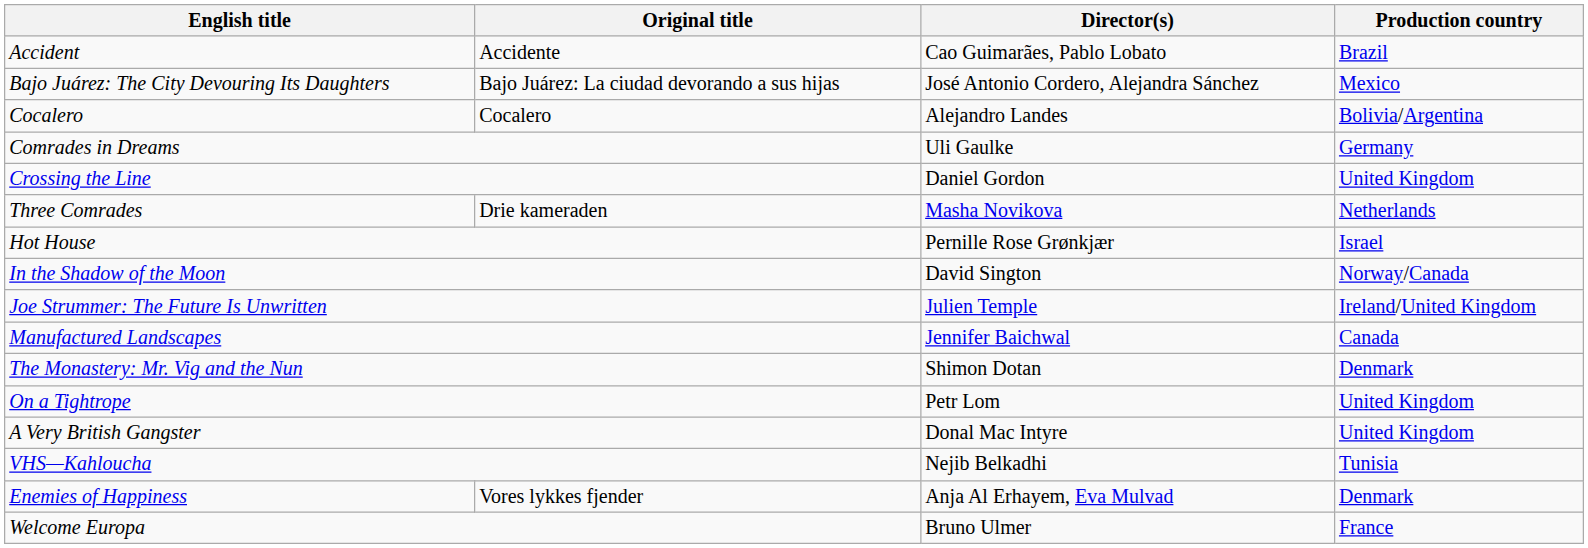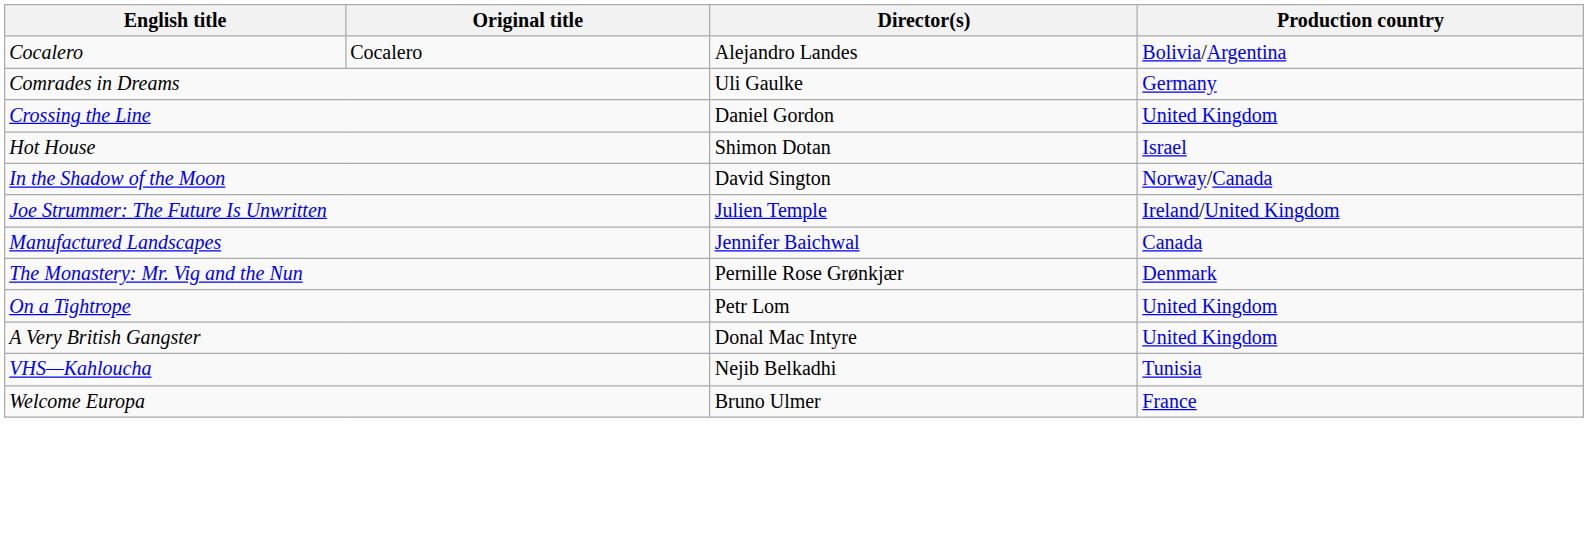- row: Accident | Accidente | Cao Guimarães, Pablo Lobato | Brazil
- row: Bajo Juárez: The City Devouring Its Daughters | Bajo Juárez: La ciudad devorando a sus hijas | José Antonio Cordero, Alejandra Sánchez | Mexico
- row: Three Comrades | Drie kameraden | Masha Novikova | Netherlands
Hot House | Director(s): Pernille Rose Grønkjær -> Shimon Dotan
The Monastery: Mr. Vig and the Nun | Director(s): Shimon Dotan -> Pernille Rose Grønkjær
- row: Enemies of Happiness | Vores lykkes fjender | Anja Al Erhayem, Eva Mulvad | Denmark
